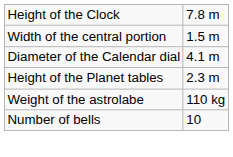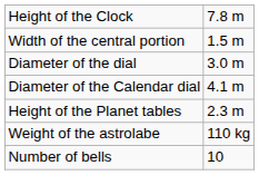+ row: Diameter of the dial | 3.0 m
